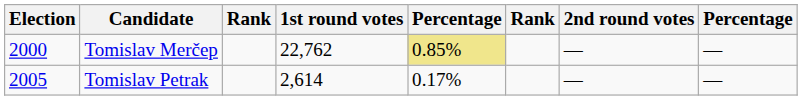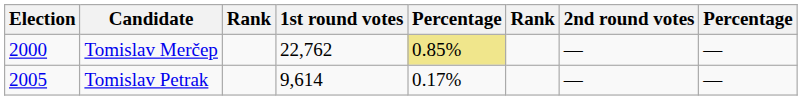Tomislav Petrak | 1st round votes: 2,614 -> 9,614
